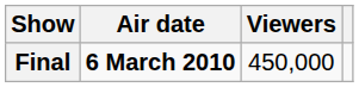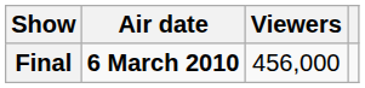Final | Viewers: 450,000 -> 456,000
